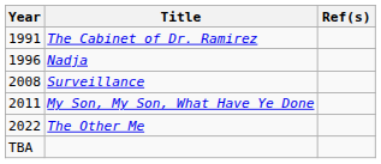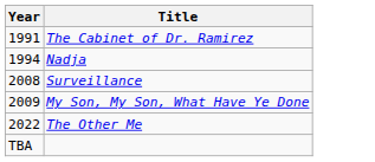- column: Ref(s)
Nadja | Year: 1996 -> 1994
My Son, My Son, What Have Ye Done | Year: 2011 -> 2009
